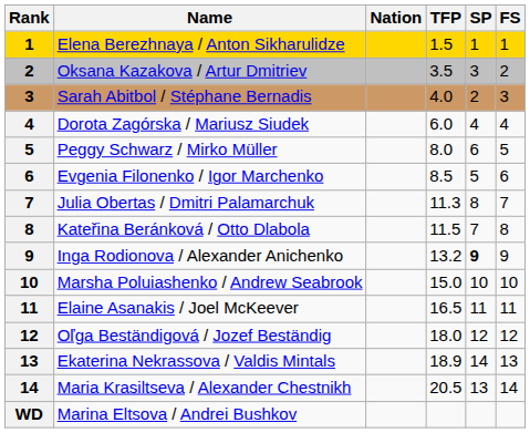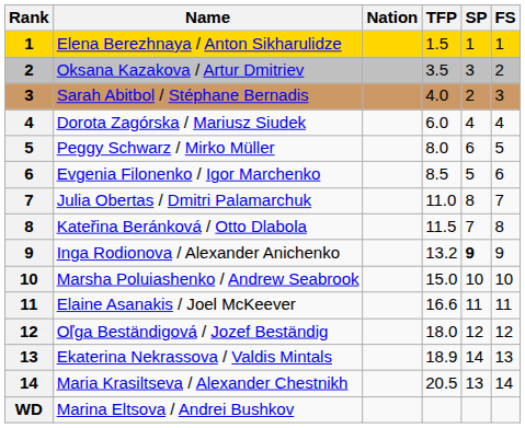Julia Obertas / Dmitri Palamarchuk | TFP: 11.3 -> 11.0
Elaine Asanakis / Joel McKeever | TFP: 16.5 -> 16.6
